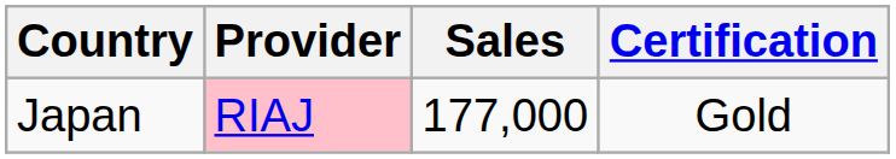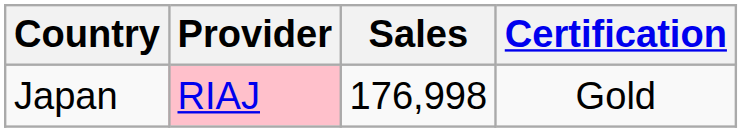Japan | Sales: 177,000 -> 176,998
